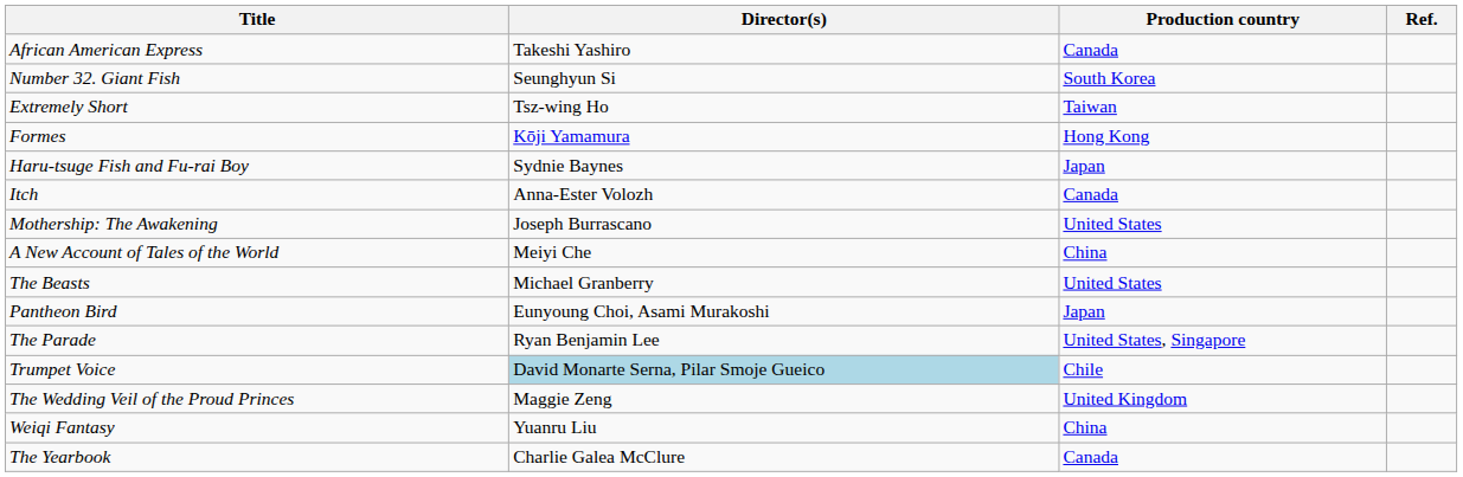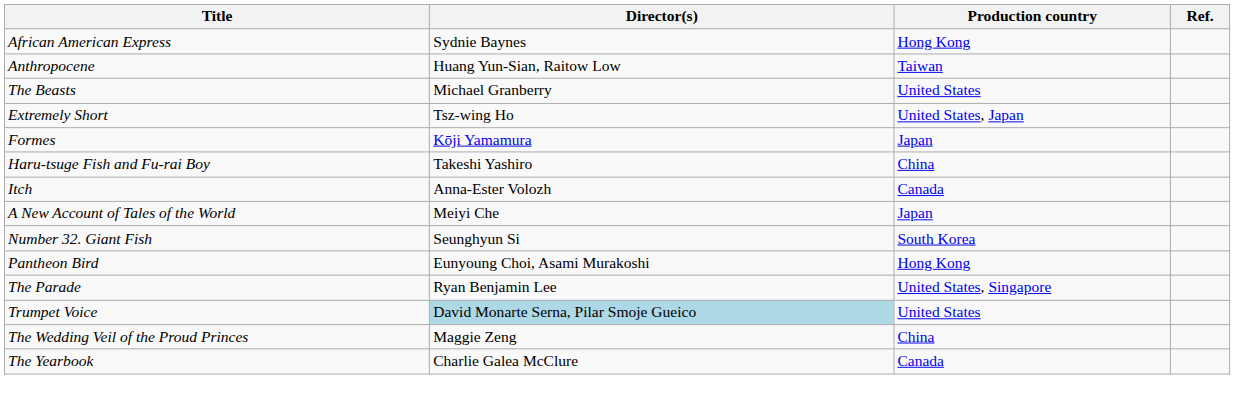African American Express | Director(s): Takeshi Yashiro -> Sydnie Baynes
African American Express | Production country: Canada -> Hong Kong
+ row: Anthropocene | Huang Yun-Sian, Raitow Low | Taiwan
rows swapped: The Beasts <-> Number 32. Giant Fish
Extremely Short | Production country: Taiwan -> United States, Japan
Formes | Production country: Hong Kong -> Japan
Haru-tsuge Fish and Fu-rai Boy | Director(s): Sydnie Baynes -> Takeshi Yashiro
Haru-tsuge Fish and Fu-rai Boy | Production country: Japan -> China
- row: Mothership: The Awakening | Joseph Burrascano | United States
A New Account of Tales of the World | Production country: China -> Japan
Pantheon Bird | Production country: Japan -> Hong Kong
Trumpet Voice | Production country: Chile -> United States
The Wedding Veil of the Proud Princes | Production country: United Kingdom -> China
- row: Weiqi Fantasy | Yuanru Liu | China
